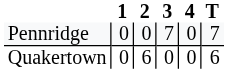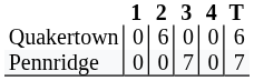rows swapped: Pennridge <-> Quakertown
